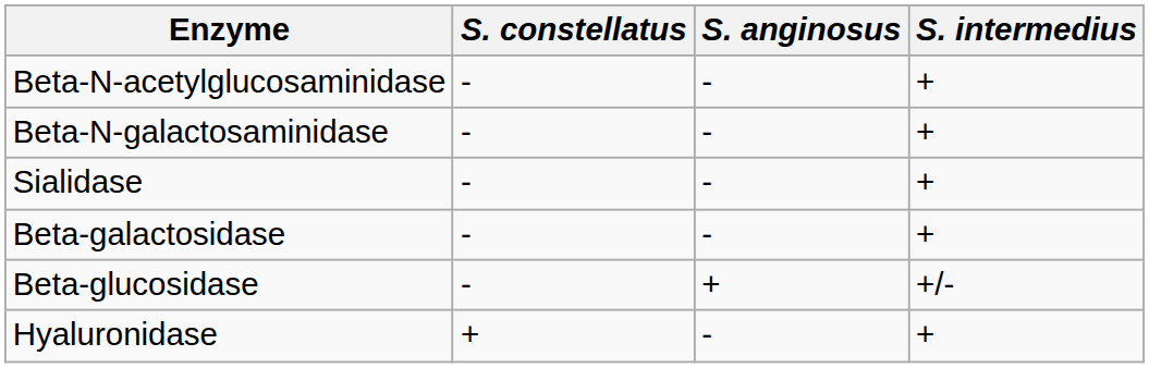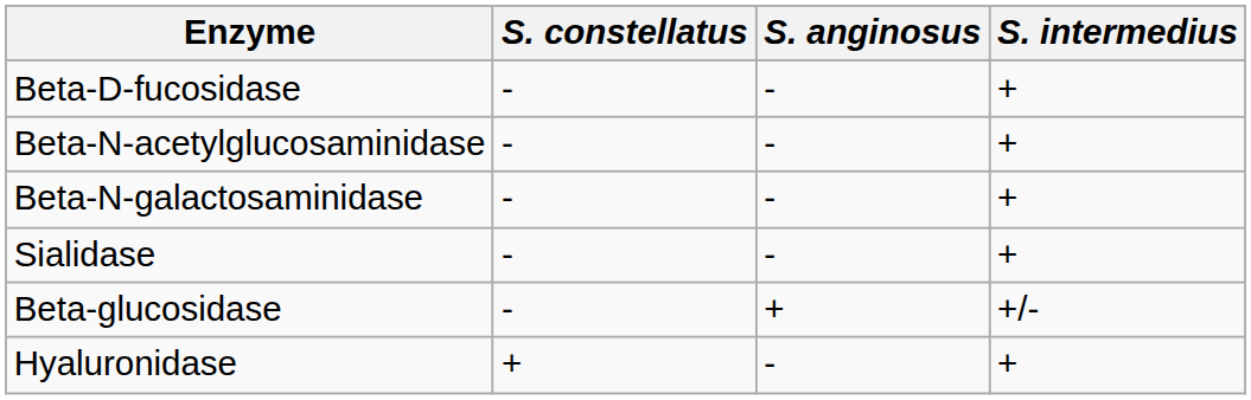+ row: Beta-D-fucosidase | - | - | +
- row: Beta-galactosidase | - | - | +
